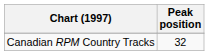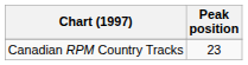Canadian RPM Country Tracks | Peak position: 32 -> 23
